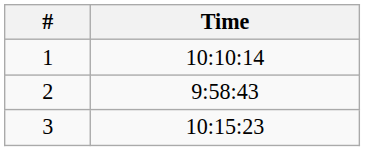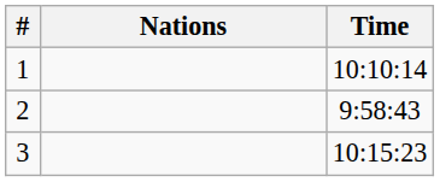+ column: Nations
